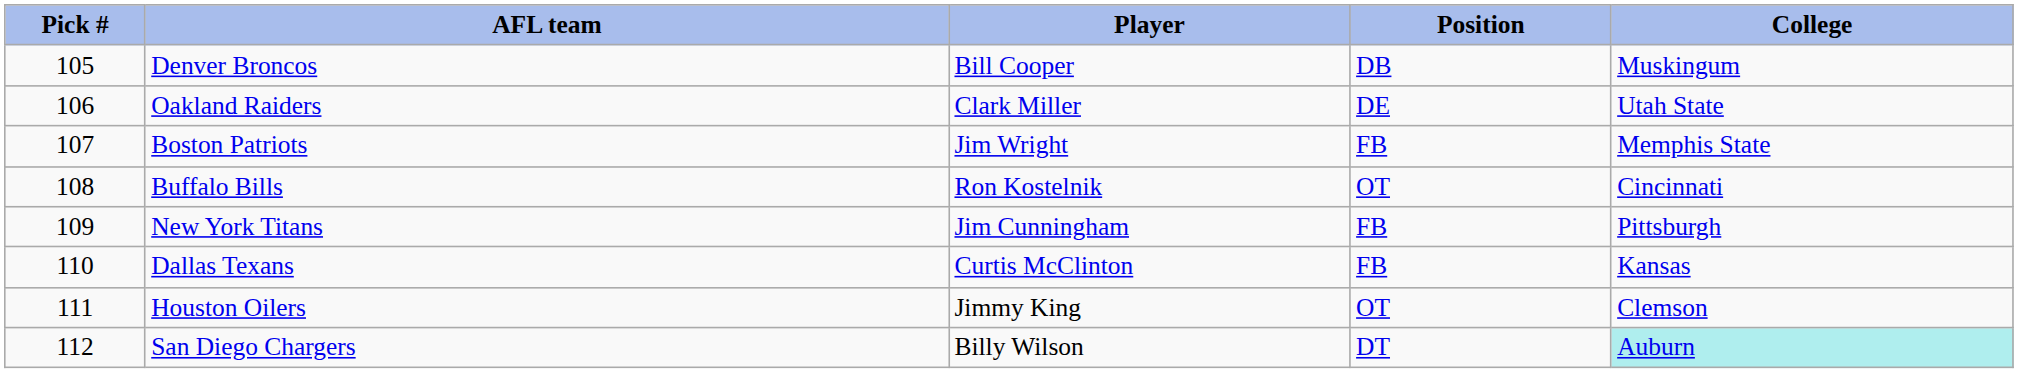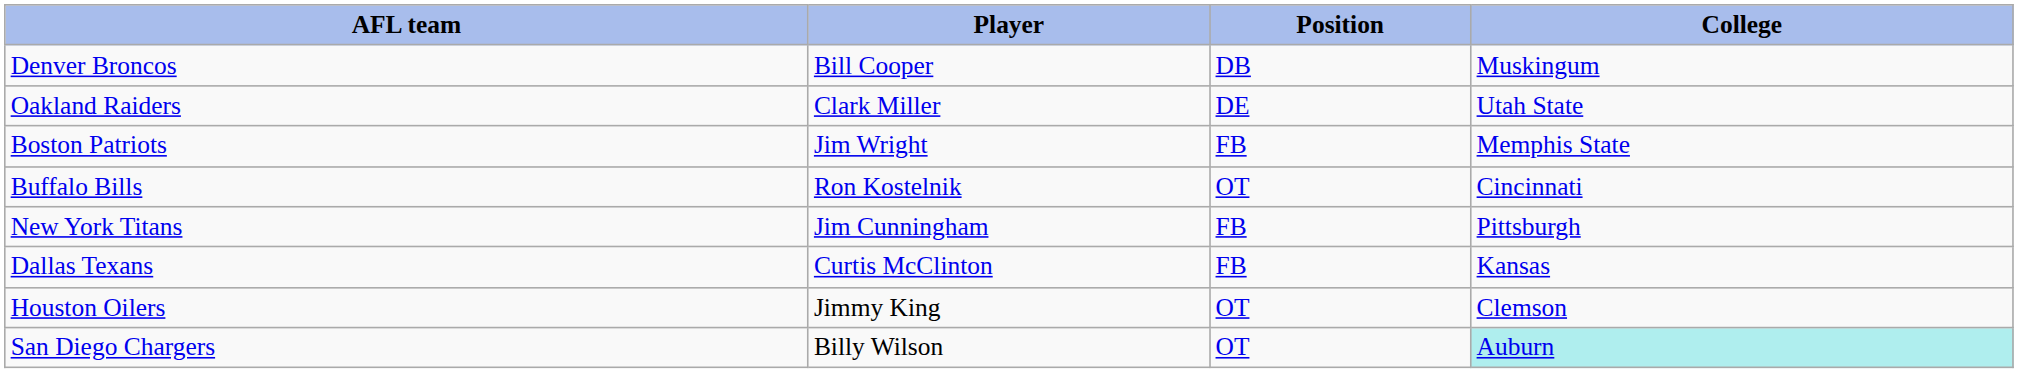- column: Pick # | 105 | 106 | 107 | 108 | 109 | 110 | 111 | 112
San Diego Chargers | Position: DT -> OT
